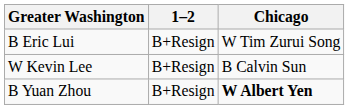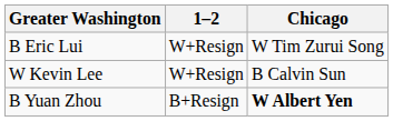B Eric Lui | 1–2: B+Resign -> W+Resign
W Kevin Lee | 1–2: B+Resign -> W+Resign
